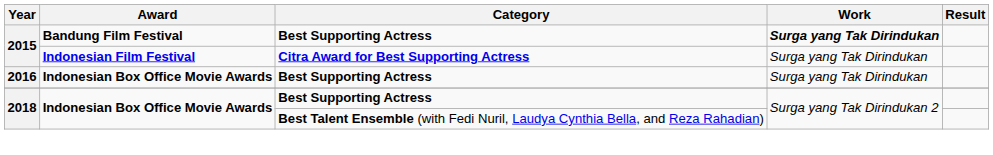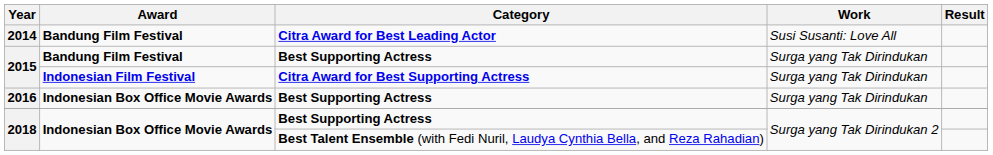+ row: 2014 | Bandung Film Festival | Citra Award for Best Leading Actor | Susi Susanti: Love All
2015 / Best Supporting Actress | Work: bold -> normal
